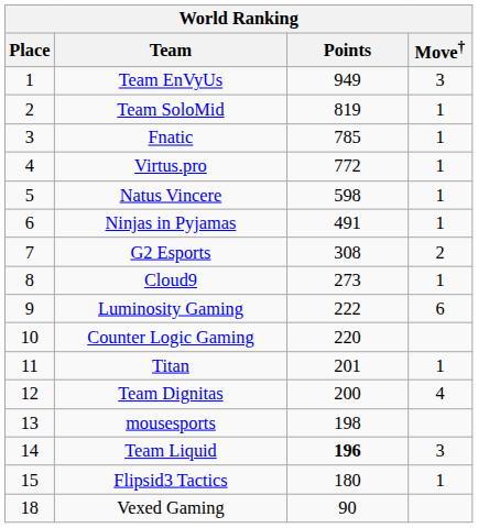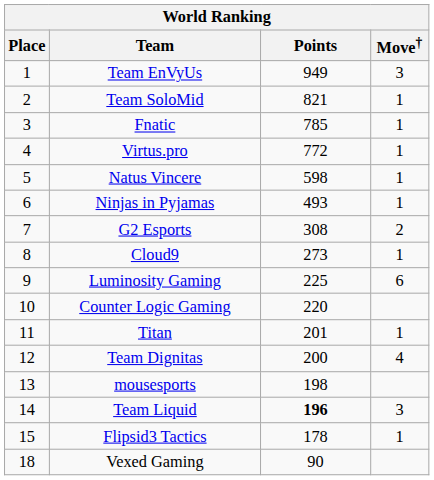Team SoloMid | Points: 819 -> 821
Ninjas in Pyjamas | Points: 491 -> 493
Luminosity Gaming | Points: 222 -> 225
Flipsid3 Tactics | Points: 180 -> 178
